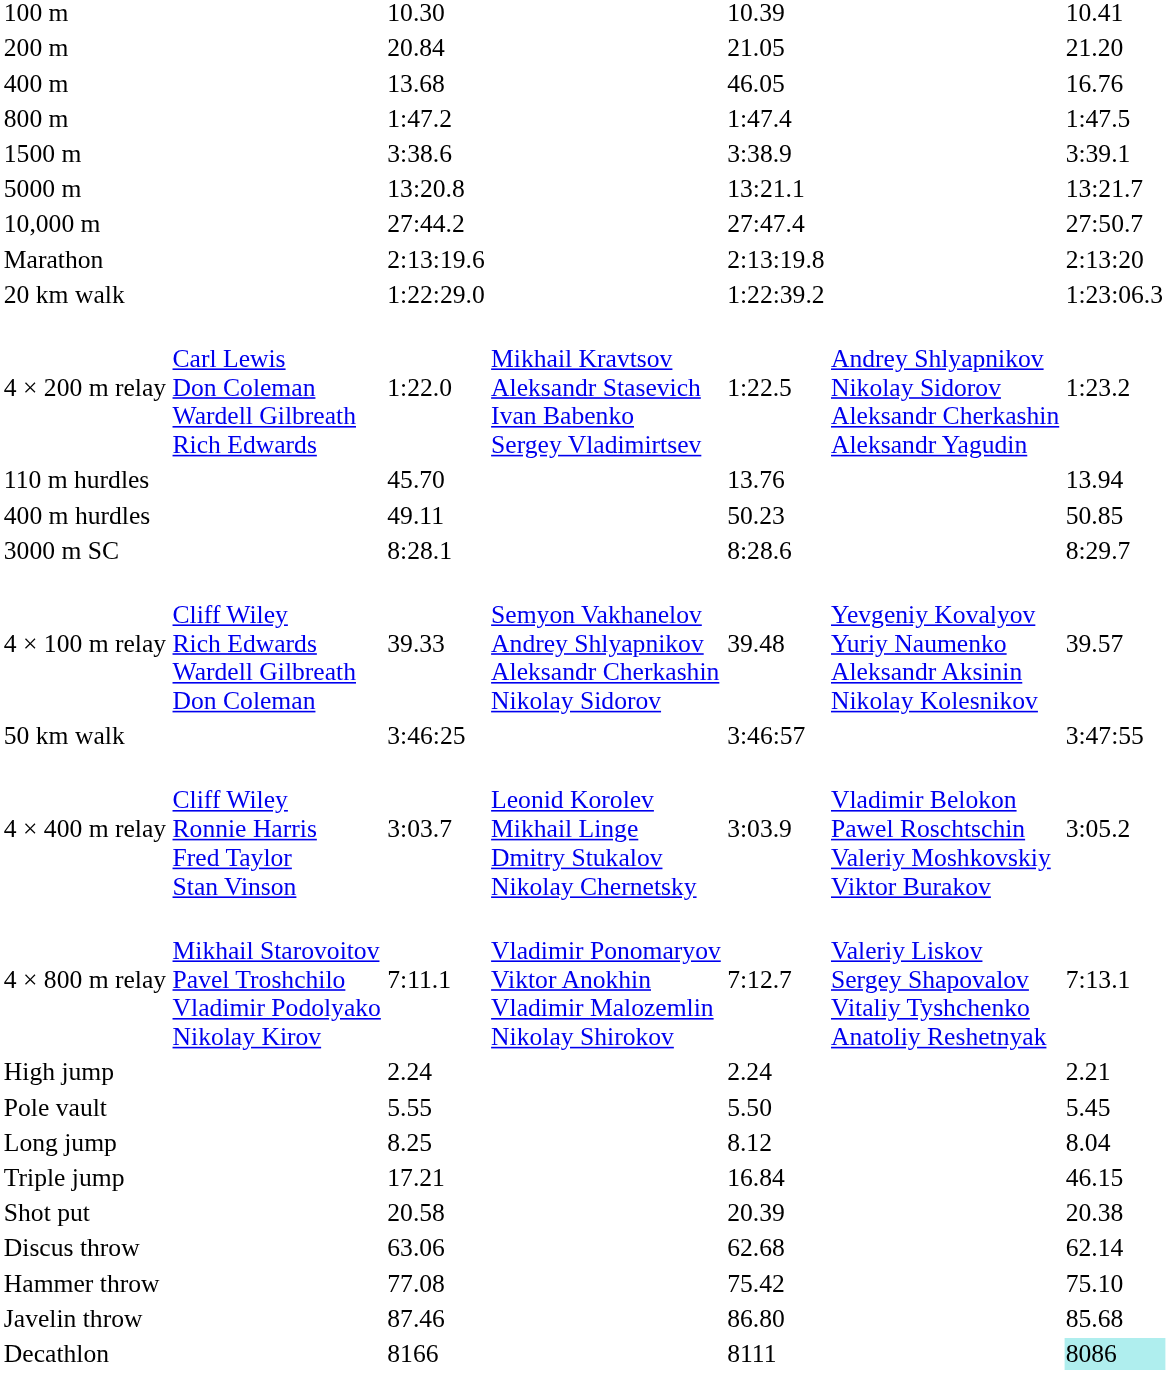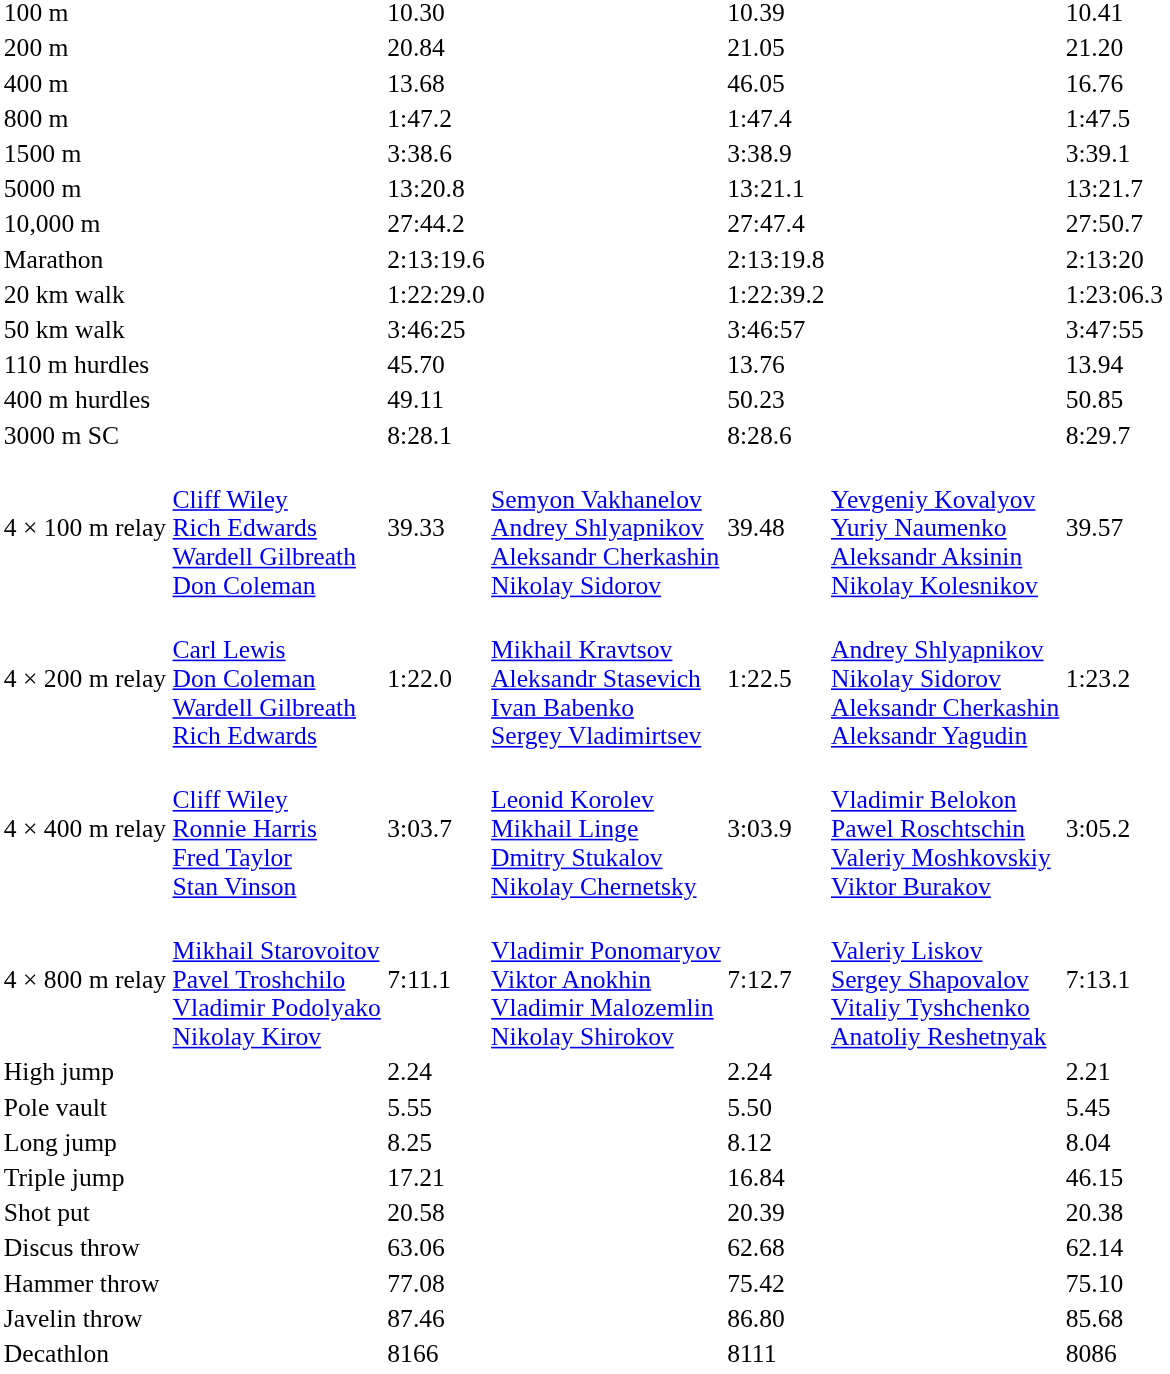rows swapped: 50 km walk <-> 4 × 200 m relay
Decathlon | column 7: paleturquoise background -> no background
